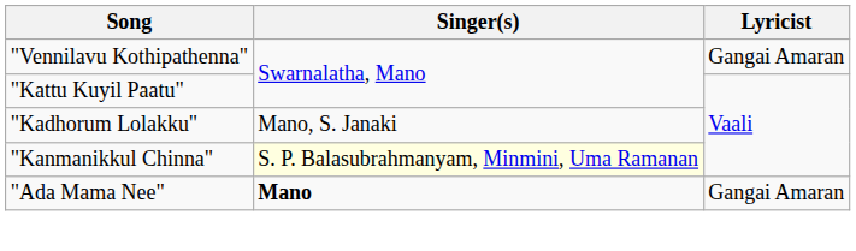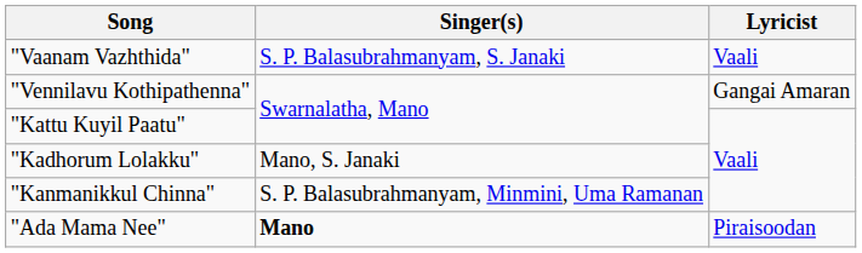+ row: "Vaanam Vazhthida" | S. P. Balasubrahmanyam, S. Janaki | Vaali
"Kanmanikkul Chinna" | Singer(s): lightyellow background -> no background
"Ada Mama Nee" | Lyricist: Gangai Amaran -> Piraisoodan
